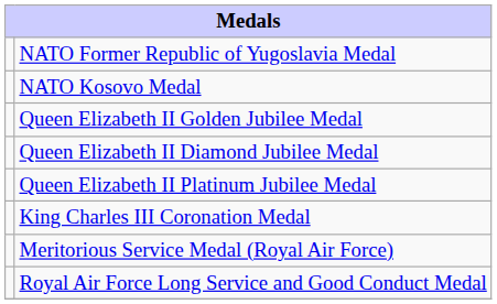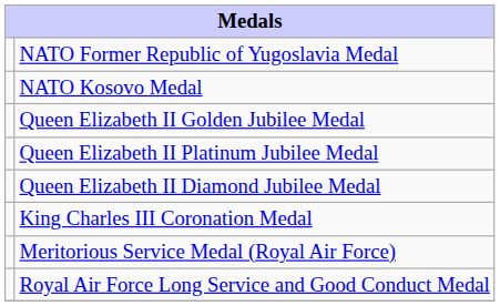rows swapped: Queen Elizabeth II Diamond Jubilee Medal <-> Queen Elizabeth II Platinum Jubilee Medal
